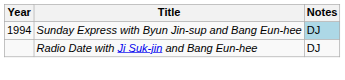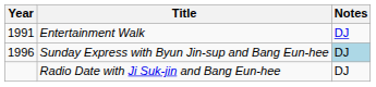+ row: 1991 | Entertainment Walk | DJ
Sunday Express with Byun Jin-sup and Bang Eun-hee | Year: 1994 -> 1996
